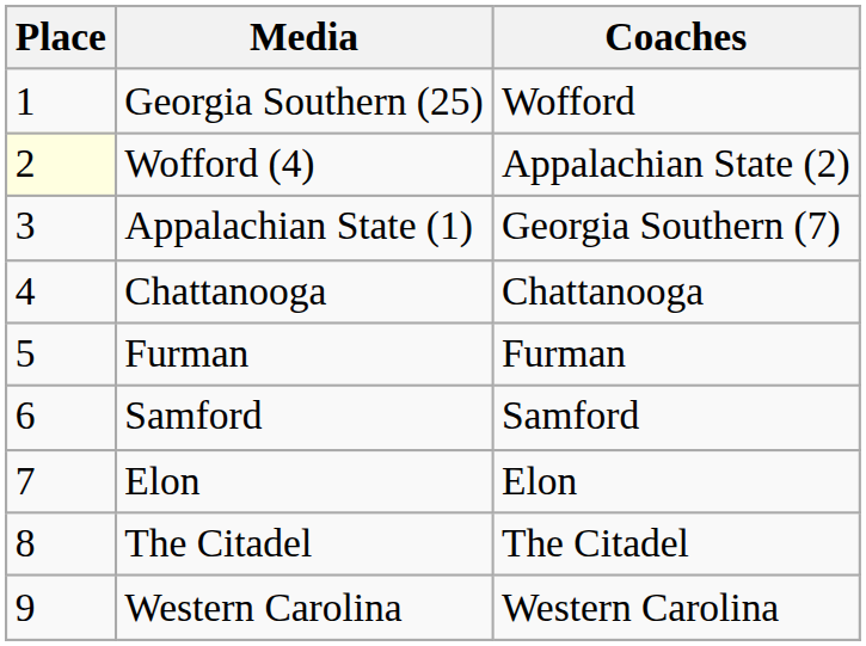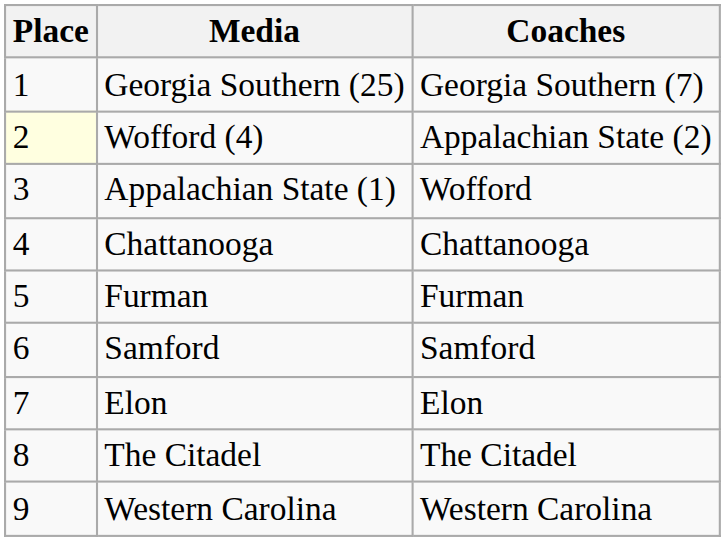Georgia Southern (25) | Coaches: Wofford -> Georgia Southern (7)
Appalachian State (1) | Coaches: Georgia Southern (7) -> Wofford
